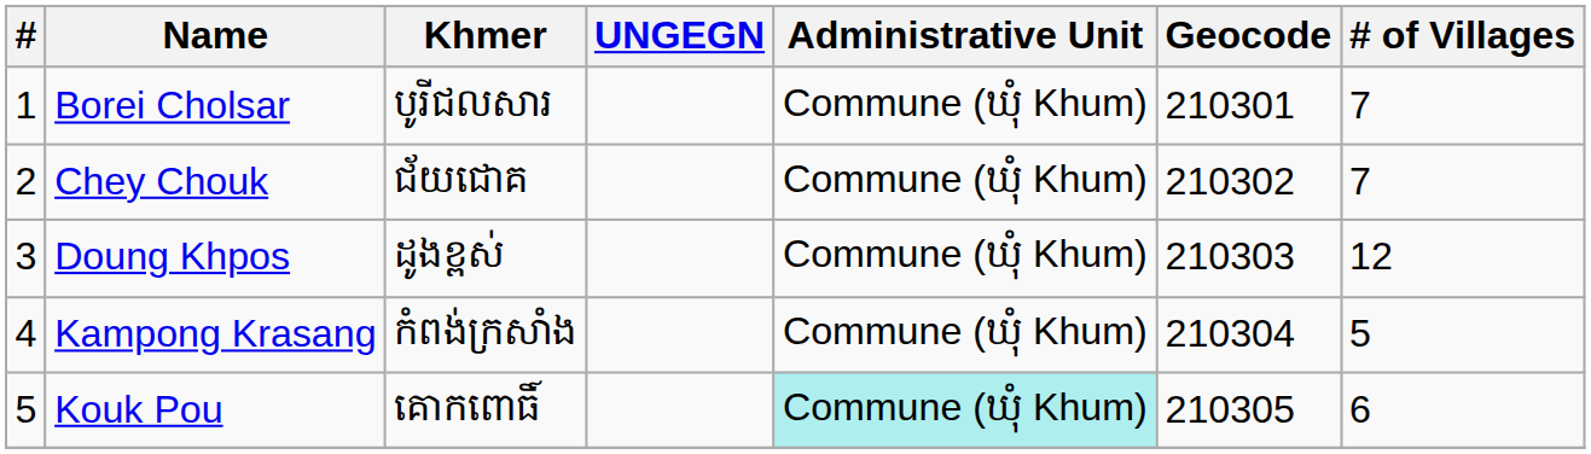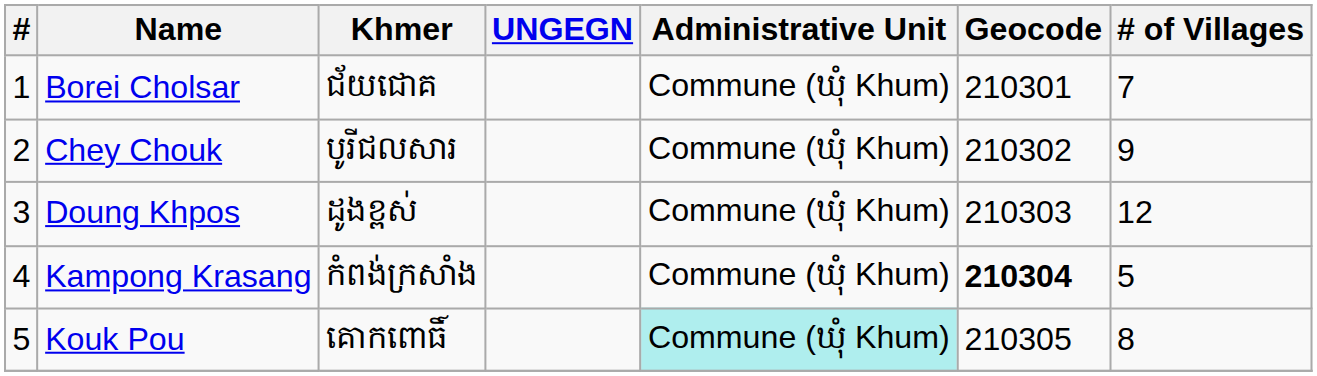Borei Cholsar | Khmer: បូរីជលសារ -> ជ័យជោគ
Chey Chouk | Khmer: ជ័យជោគ -> បូរីជលសារ
Chey Chouk | # of Villages: 7 -> 9
Kampong Krasang | Geocode: normal -> bold
Kouk Pou | # of Villages: 6 -> 8
